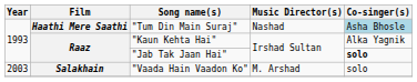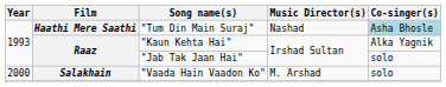"Jab Tak Jaan Hai" | Co-singer(s): bold -> normal
"Vaada Hain Vaadon Ko" | Year: 2003 -> 2000
